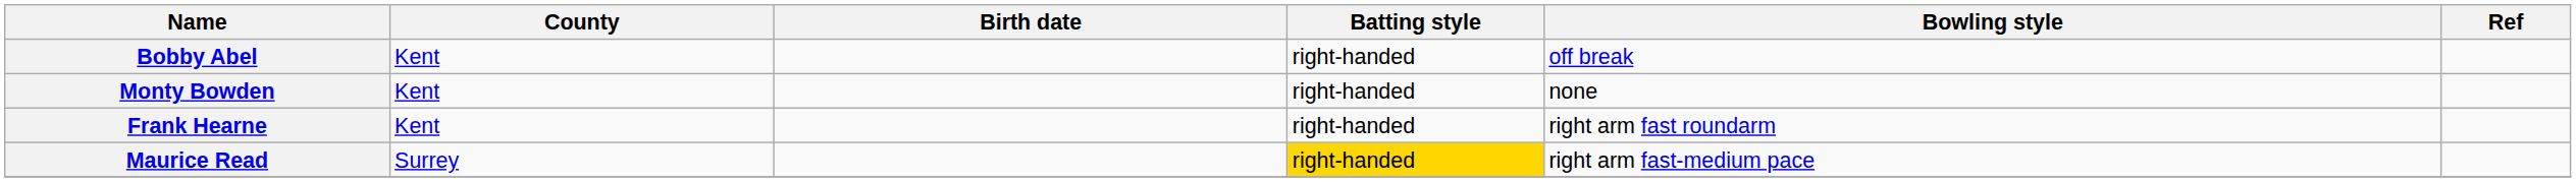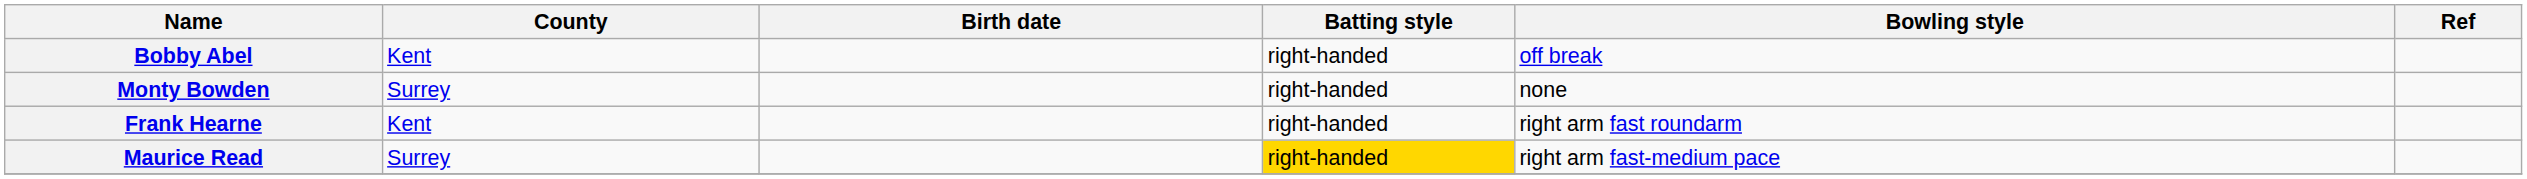Monty Bowden | County: Kent -> Surrey
